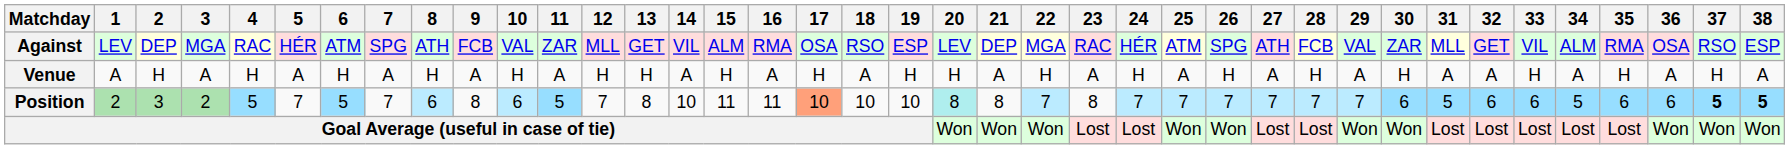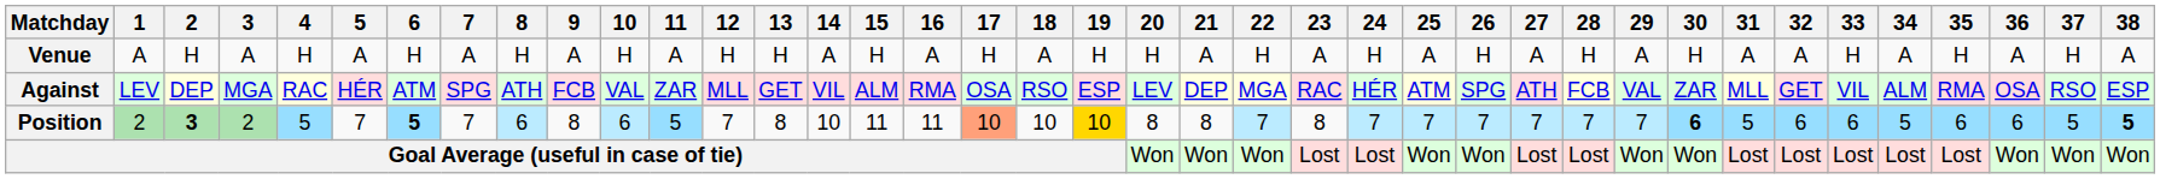rows swapped: Against <-> Venue
Position | 2: normal -> bold
Position | 6: normal -> bold
Position | 19: no background -> gold background
Position | 20: paleturquoise background -> no background
Position | 30: normal -> bold
Position | 37: bold -> normal
